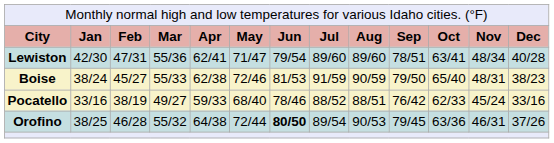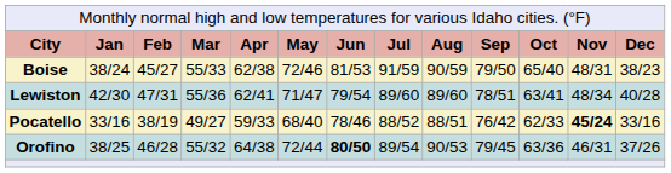rows swapped: Boise <-> Lewiston
Pocatello | column 12: normal -> bold
